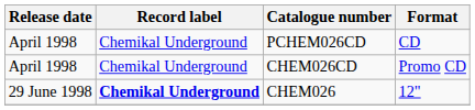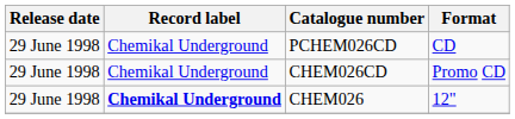PCHEM026CD | Release date: April 1998 -> 29 June 1998
CHEM026CD | Release date: April 1998 -> 29 June 1998
